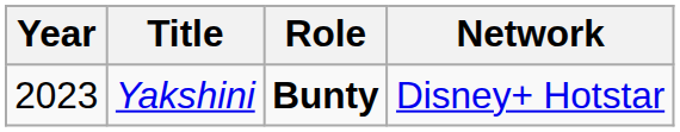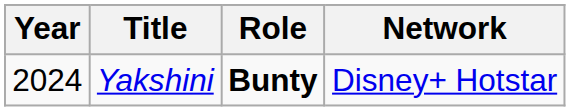Yakshini | Year: 2023 -> 2024
